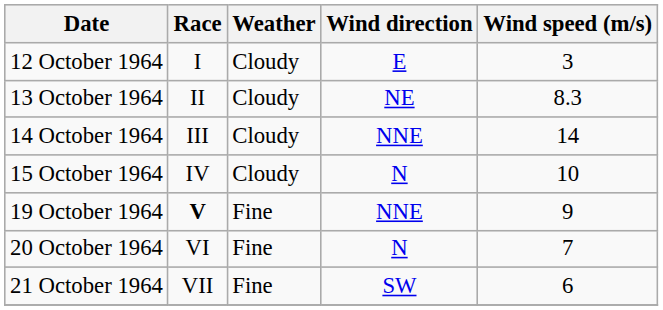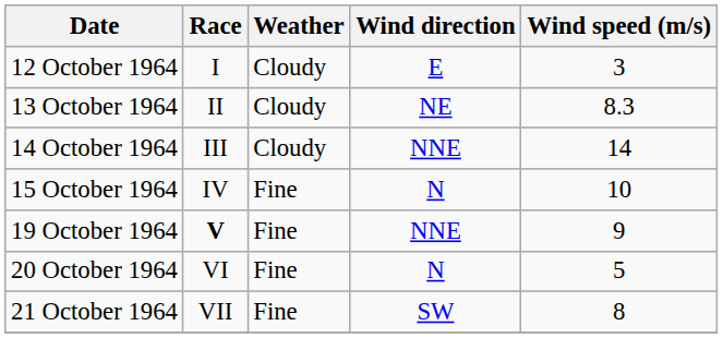15 October 1964 | Weather: Cloudy -> Fine
20 October 1964 | Wind speed (m/s): 7 -> 5
21 October 1964 | Wind speed (m/s): 6 -> 8
